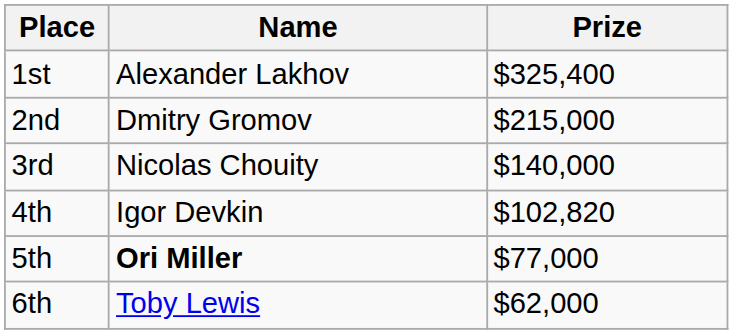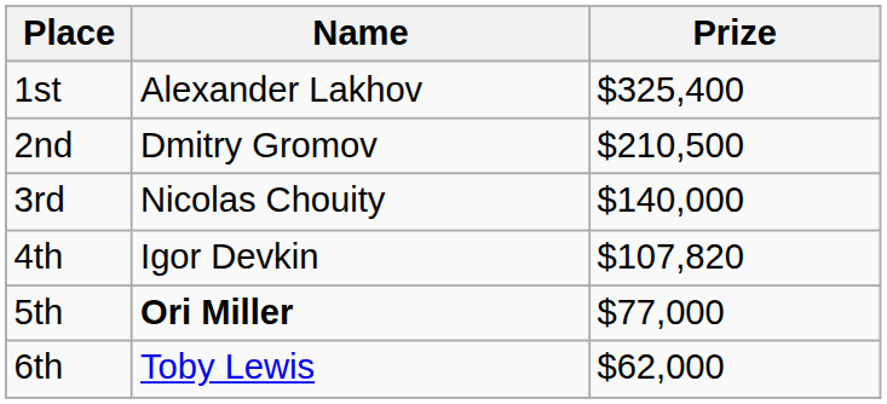2nd | Prize: $215,000 -> $210,500
4th | Prize: $102,820 -> $107,820
